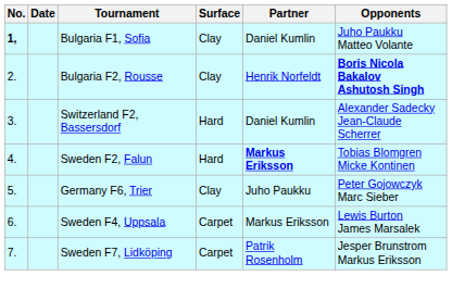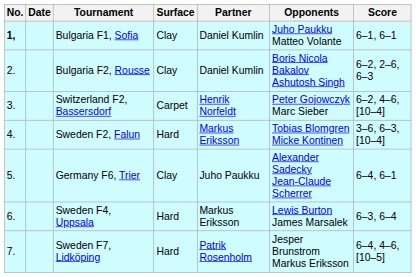+ column: Score | 6–1, 6–1 | 6–2, 2–6, 6–3 | 6–2, 4–6, [10–4] | 3–6, 6–3, [10–4] | 6–4, 6–1 | 6–3, 6–4 | 6–4, 4–6, [10–5]
Bulgaria F2, Rousse | Partner: Henrik Norfeldt -> Daniel Kumlin
Bulgaria F2, Rousse | Opponents: bold -> normal
Switzerland F2, Bassersdorf | Surface: Hard -> Carpet
Switzerland F2, Bassersdorf | Partner: Daniel Kumlin -> Henrik Norfeldt
Switzerland F2, Bassersdorf | Opponents: Alexander Sadecky Jean-Claude Scherrer -> Peter Gojowczyk Marc Sieber
Sweden F2, Falun | Partner: bold -> normal
Germany F6, Trier | Opponents: Peter Gojowczyk Marc Sieber -> Alexander Sadecky Jean-Claude Scherrer
Sweden F4, Uppsala | Surface: Carpet -> Hard
Sweden F7, Lidköping | Surface: Carpet -> Hard
